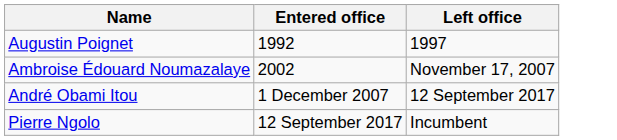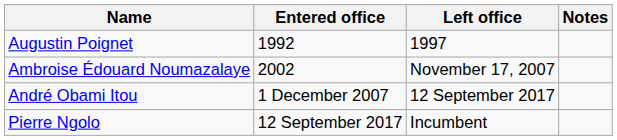+ column: Notes
